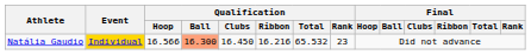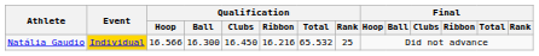Natália Gaudio | Qualification / Ball: lightsalmon background -> no background
Natália Gaudio | Qualification / Rank: 23 -> 25
